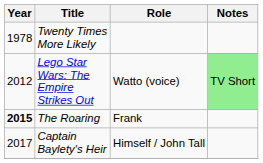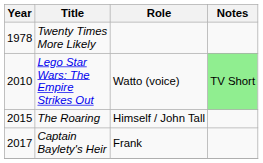Lego Star Wars: The Empire Strikes Out | Year: 2012 -> 2010
The Roaring | Year: bold -> normal
The Roaring | Role: Frank -> Himself / John Tall
Captain Baylety's Heir | Role: Himself / John Tall -> Frank
